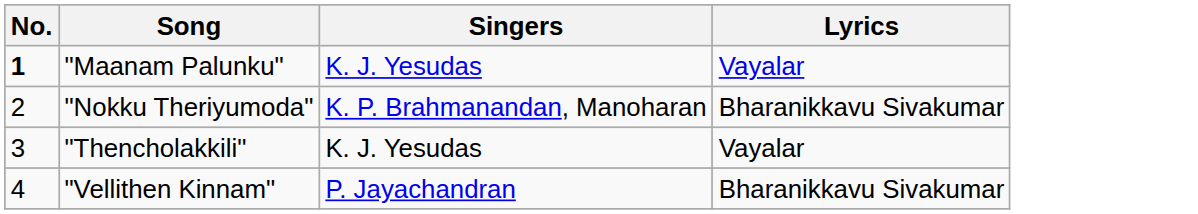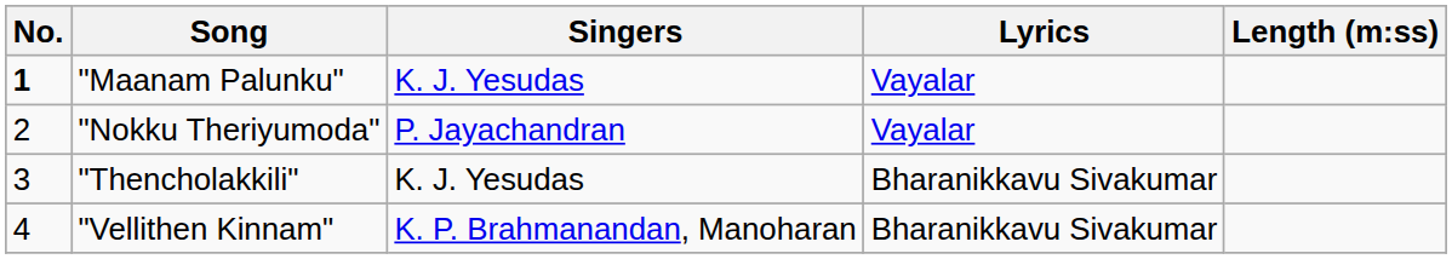+ column: Length (m:ss)
"Nokku Theriyumoda" | Singers: K. P. Brahmanandan, Manoharan -> P. Jayachandran
"Nokku Theriyumoda" | Lyrics: Bharanikkavu Sivakumar -> Vayalar
"Thencholakkili" | Lyrics: Vayalar -> Bharanikkavu Sivakumar
"Vellithen Kinnam" | Singers: P. Jayachandran -> K. P. Brahmanandan, Manoharan
